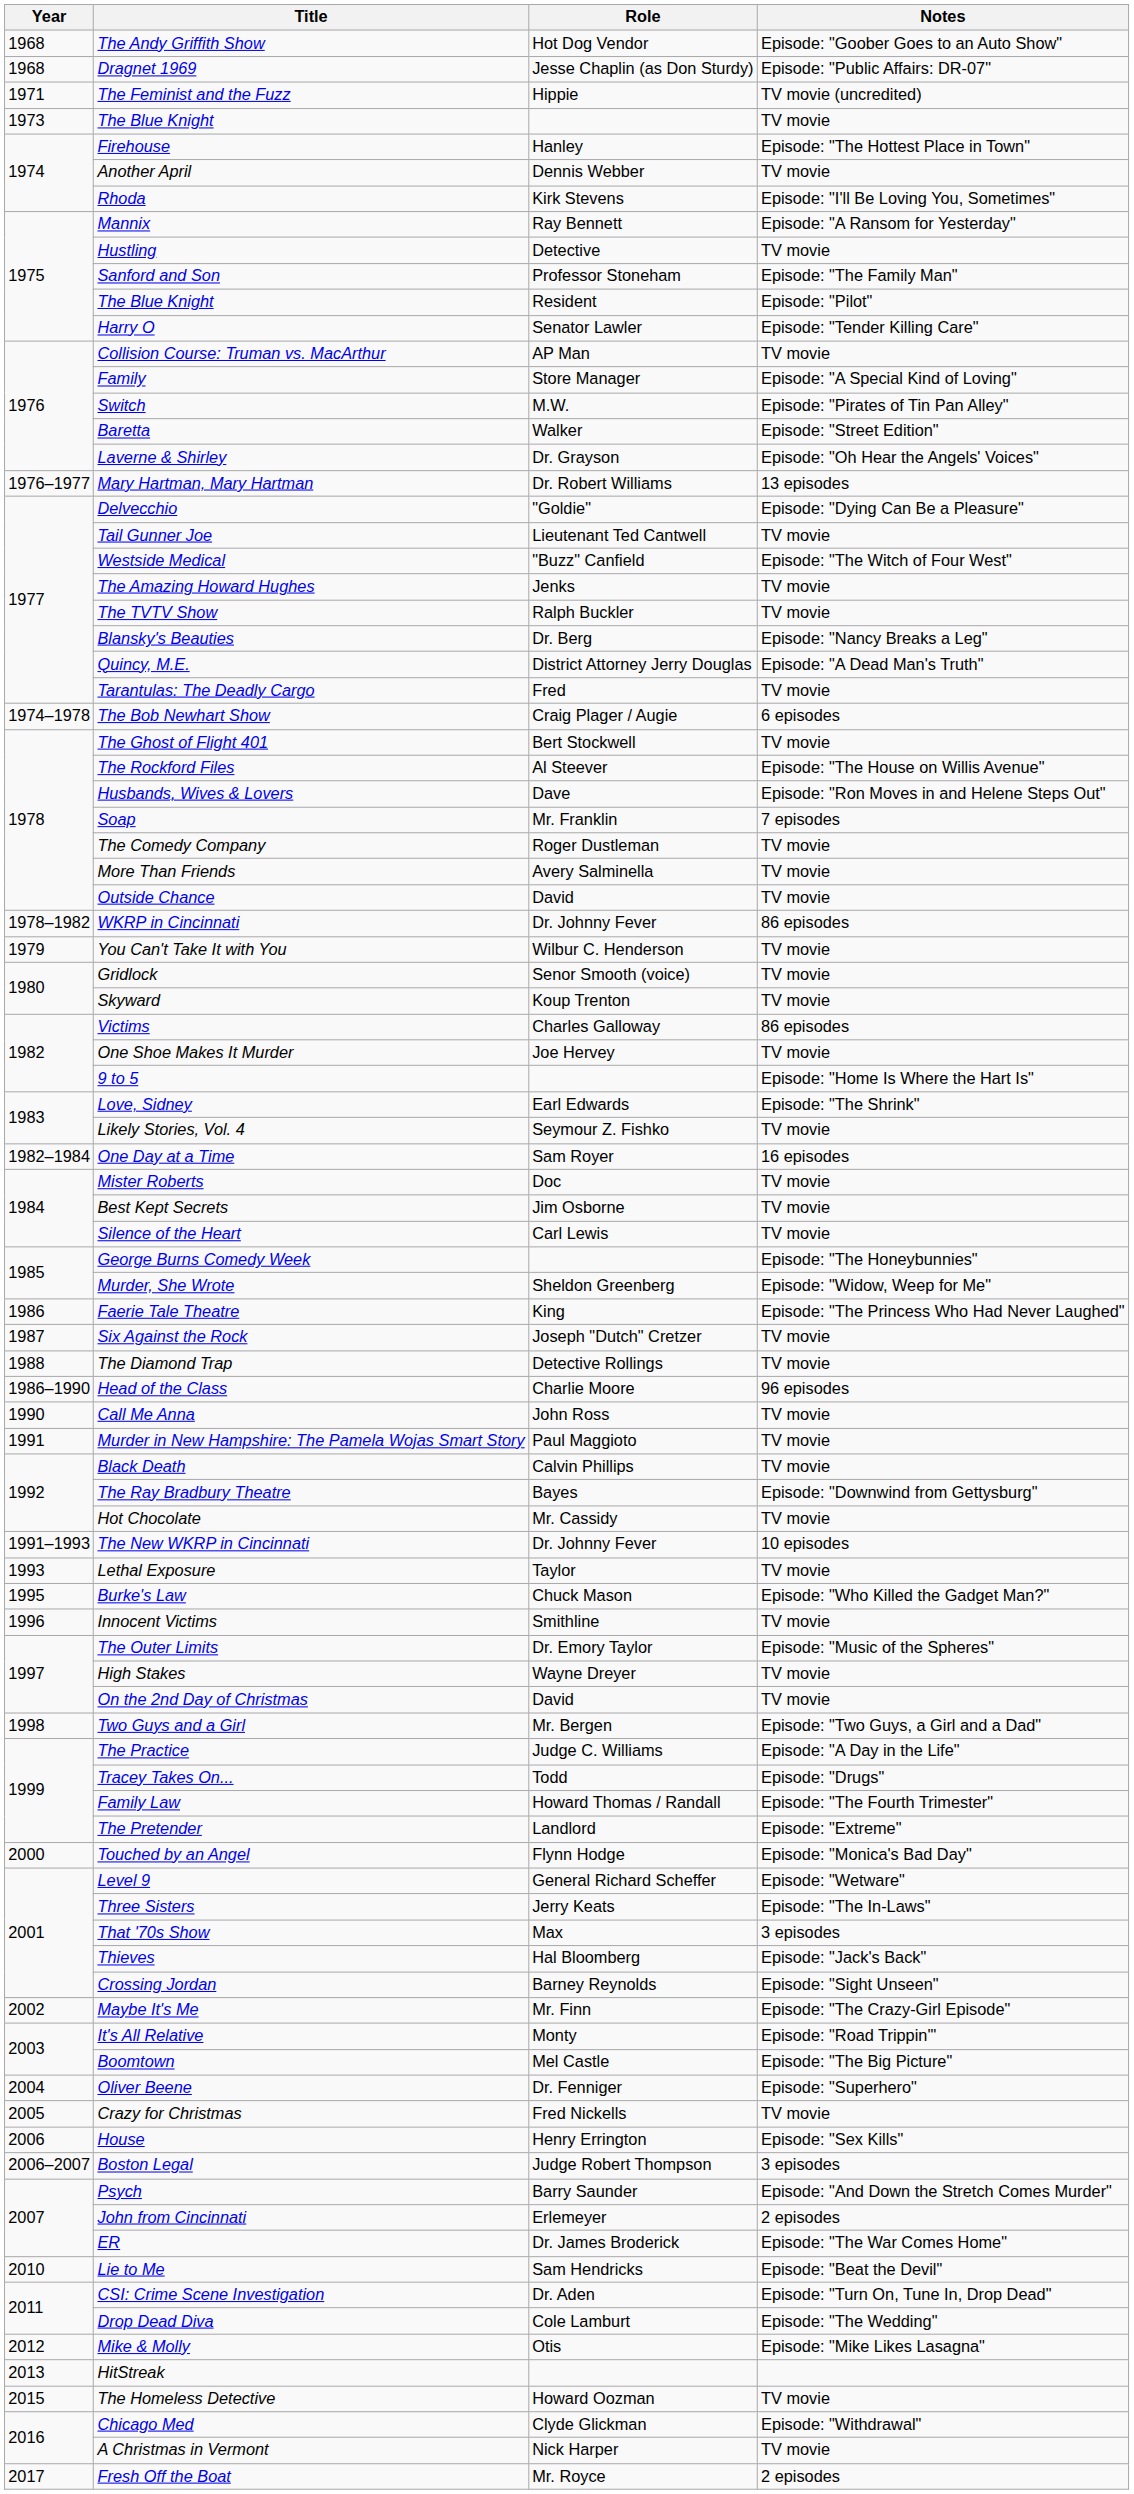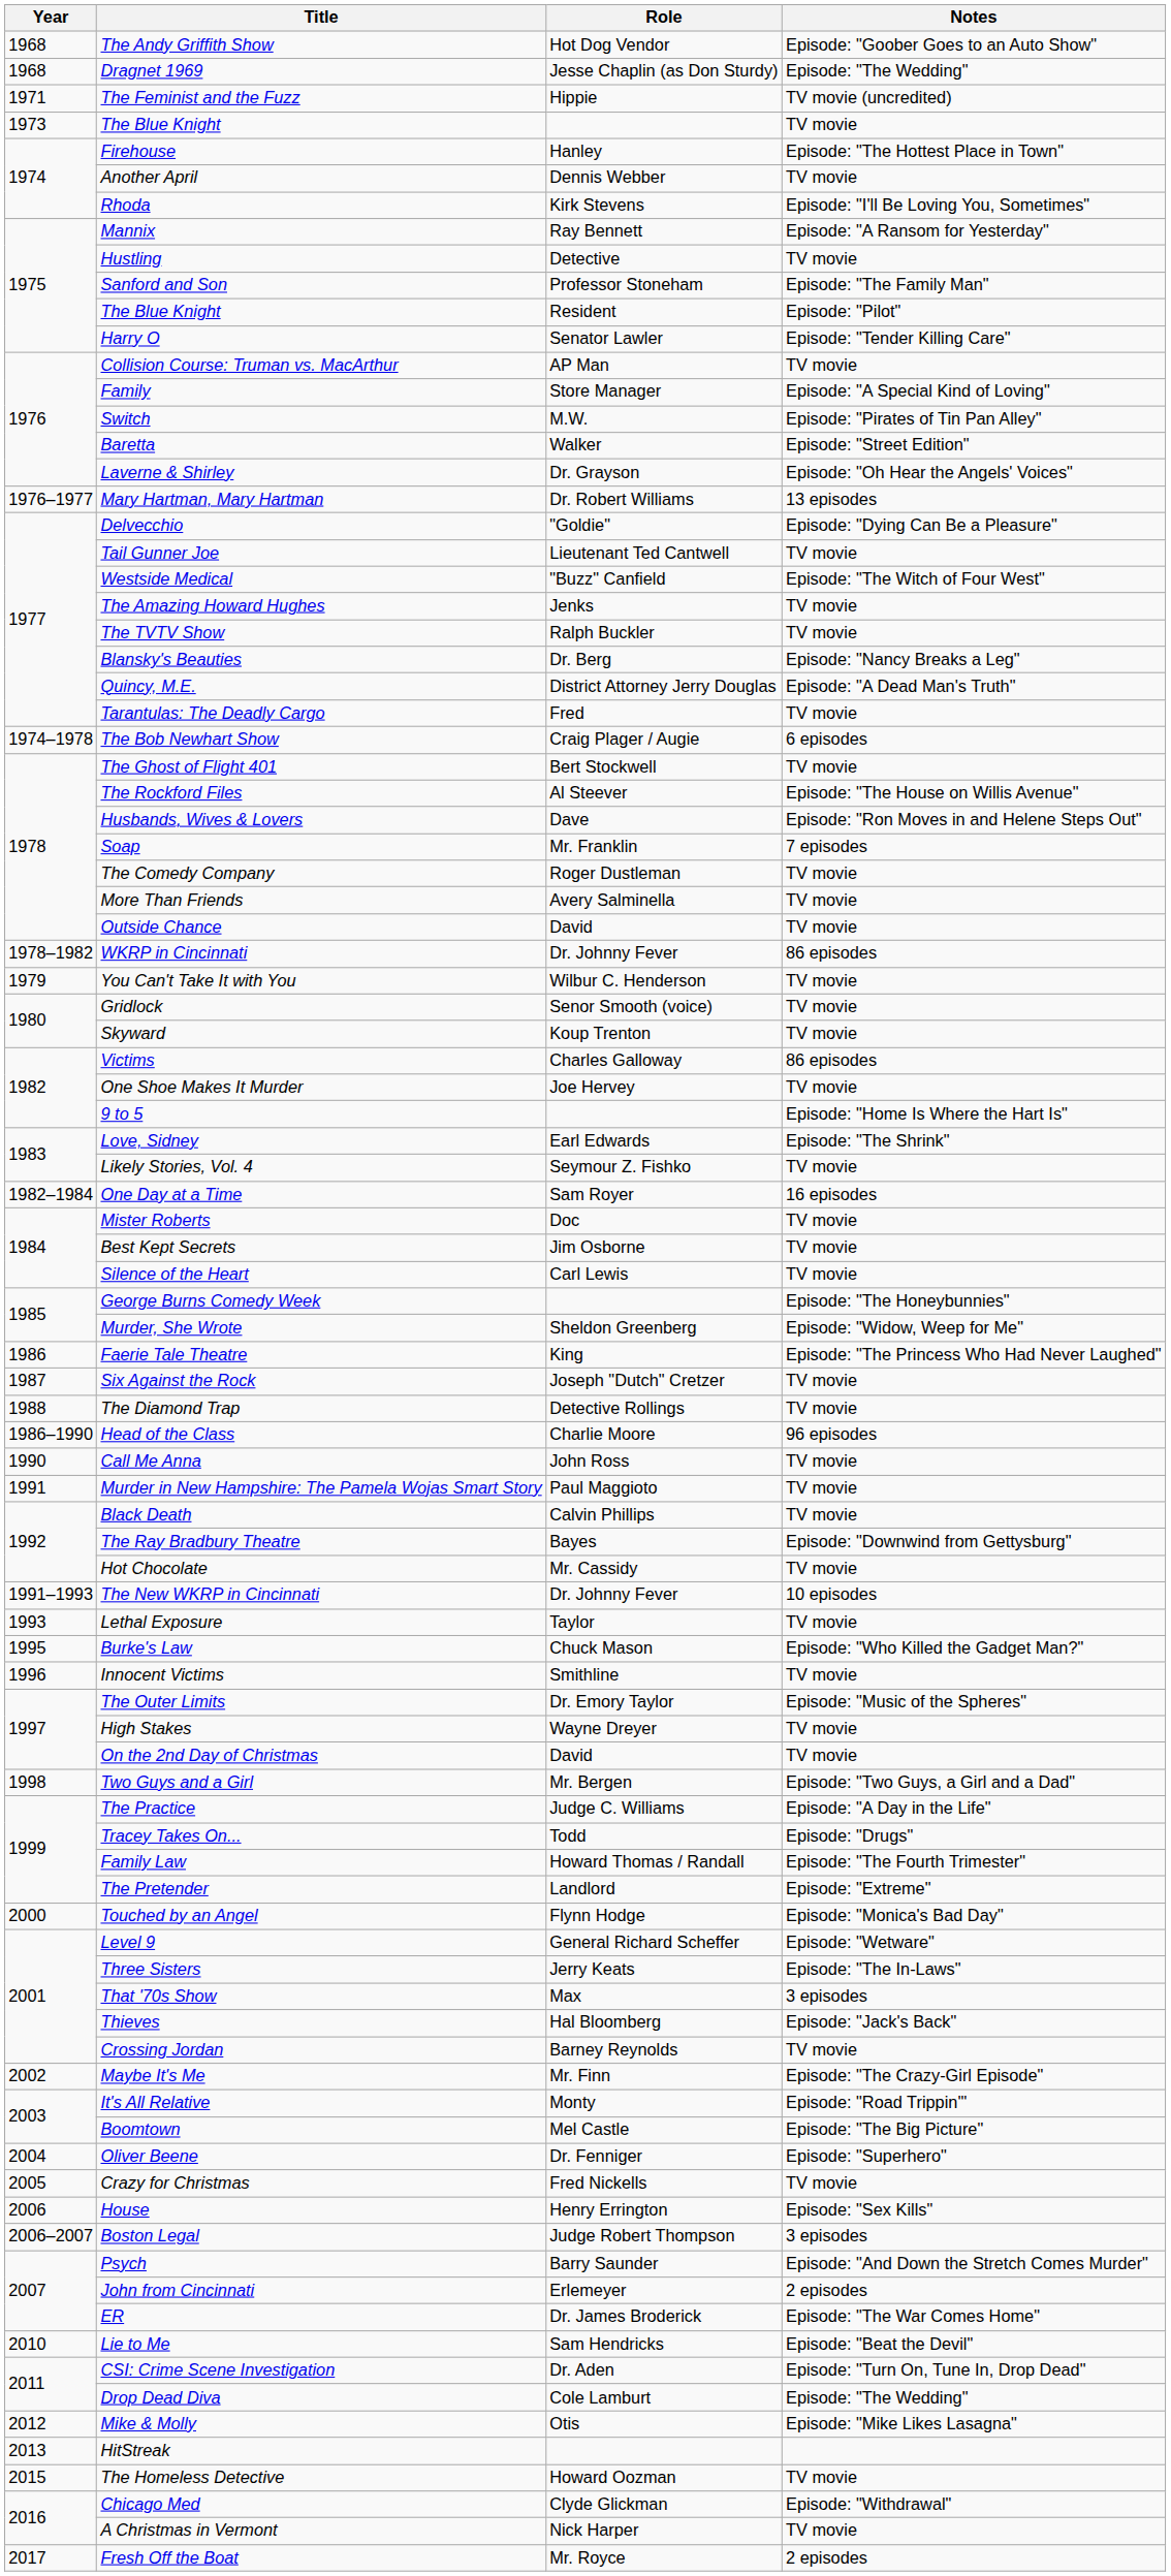Dragnet 1969 | Notes: Episode: "Public Affairs: DR-07" -> Episode: "The Wedding"
Crossing Jordan | Notes: Episode: "Sight Unseen" -> TV movie
